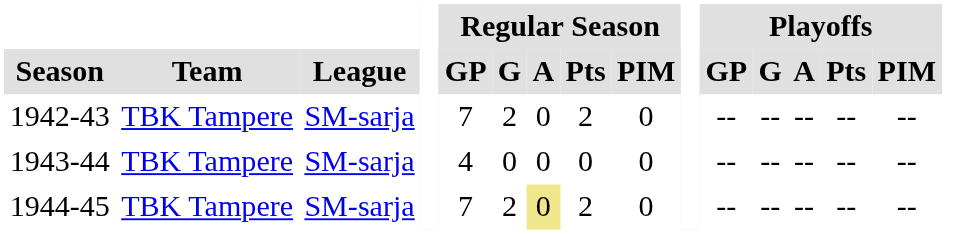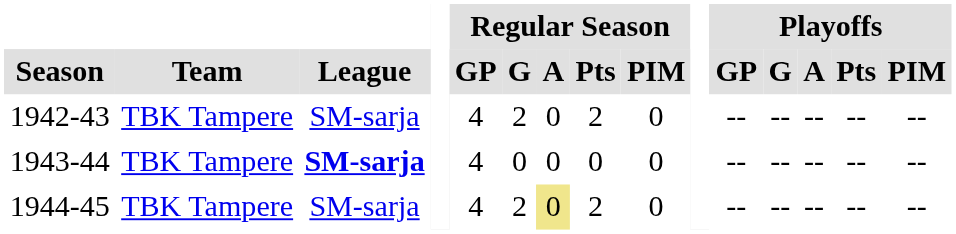1942-43 | Regular Season / GP: 7 -> 4
1943-44 | League: normal -> bold
1944-45 | Regular Season / GP: 7 -> 4
